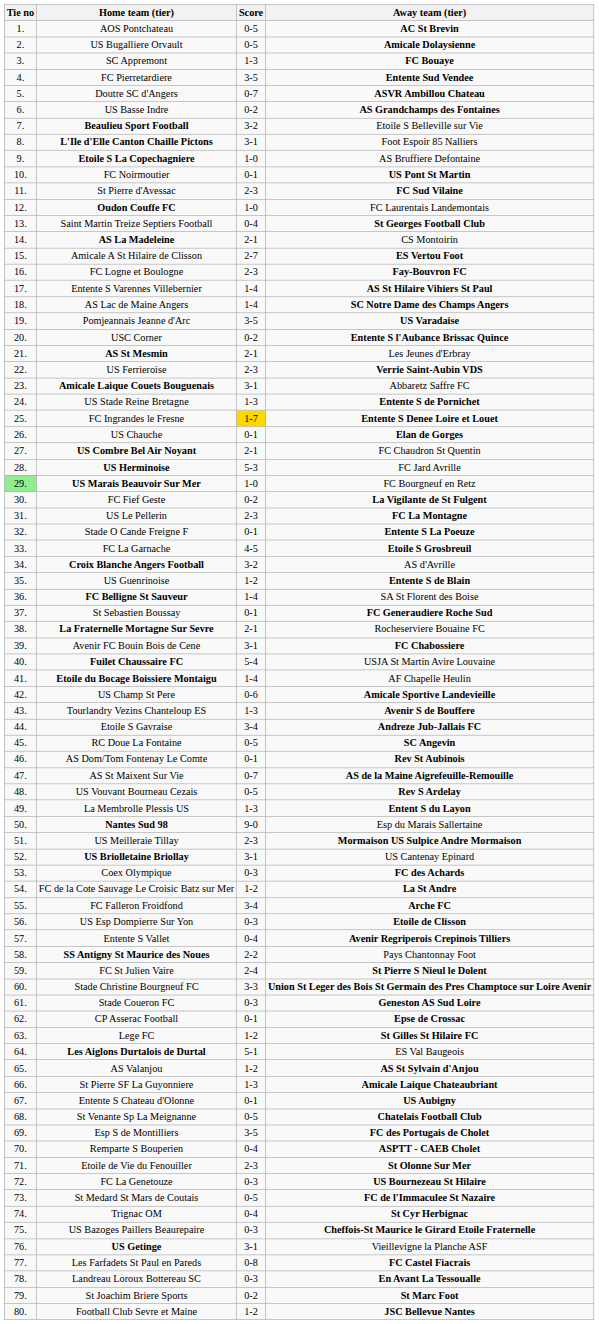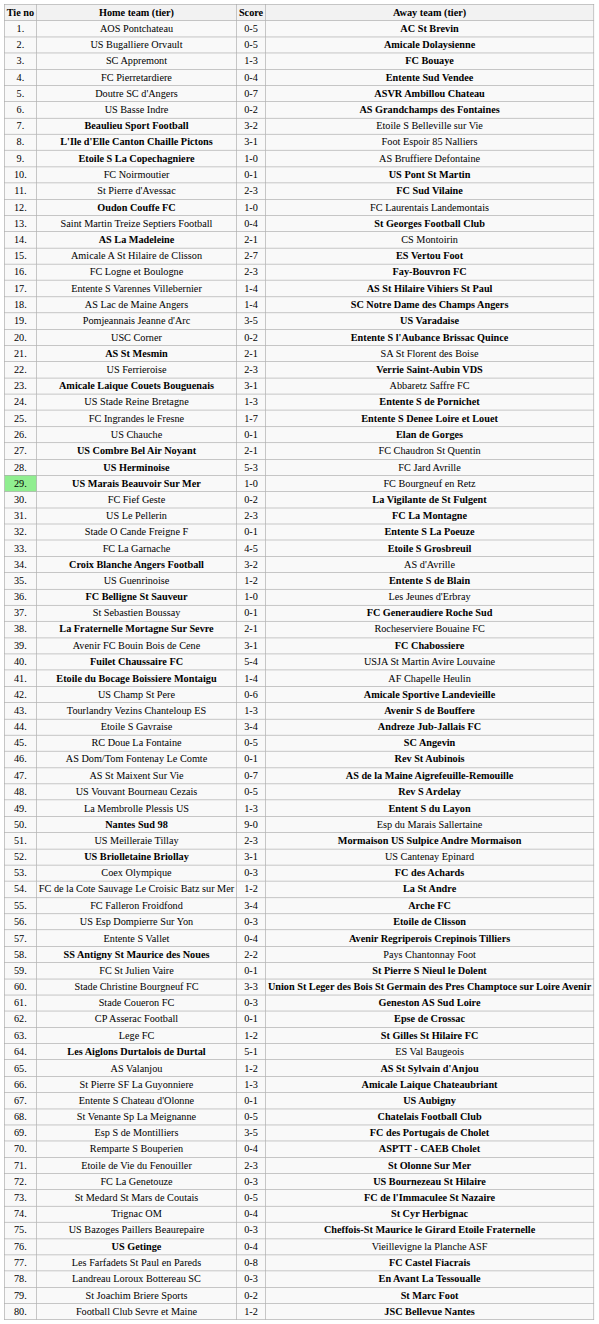FC Pierretardiere | Score: 3-5 -> 0-4
AS St Mesmin | Away team (tier): Les Jeunes d'Erbray -> SA St Florent des Boise
FC Ingrandes le Fresne | Score: gold background -> no background
FC Belligne St Sauveur | Score: 1-4 -> 1-0
FC Belligne St Sauveur | Away team (tier): SA St Florent des Boise -> Les Jeunes d'Erbray
FC St Julien Vaire | Score: 2-4 -> 0-1
US Getinge | Score: 3-1 -> 0-4
